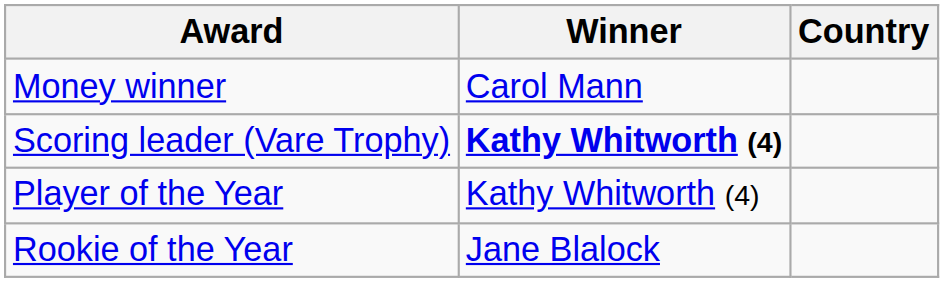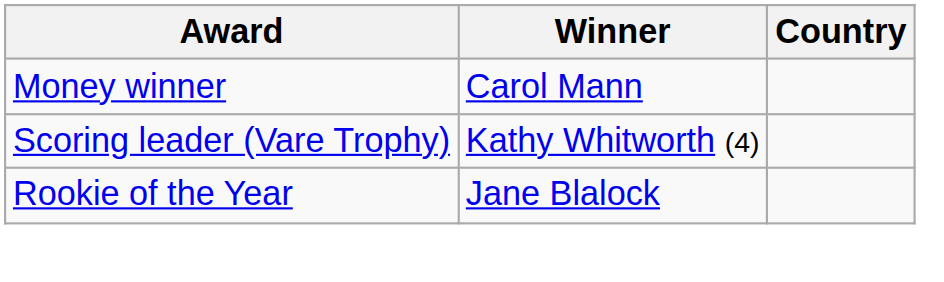Scoring leader (Vare Trophy) | Winner: bold -> normal
- row: Player of the Year | Kathy Whitworth (4)
